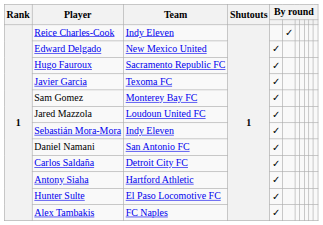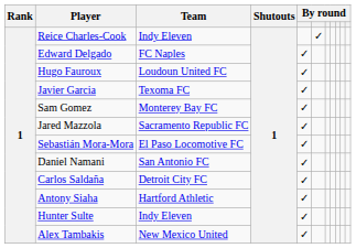Edward Delgado | Team: New Mexico United -> FC Naples
Hugo Fauroux | Team: Sacramento Republic FC -> Loudoun United FC
Jared Mazzola | Team: Loudoun United FC -> Sacramento Republic FC
Sebastián Mora-Mora | Team: Indy Eleven -> El Paso Locomotive FC
Hunter Sulte | Team: El Paso Locomotive FC -> Indy Eleven
Alex Tambakis | Team: FC Naples -> New Mexico United
